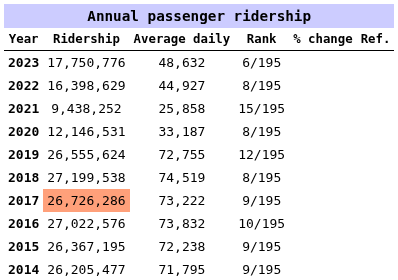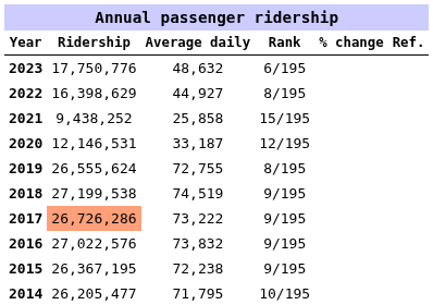2020 | Rank: 8/195 -> 12/195
2019 | Rank: 12/195 -> 8/195
2018 | Rank: 8/195 -> 9/195
2016 | Rank: 10/195 -> 9/195
2014 | Rank: 9/195 -> 10/195
